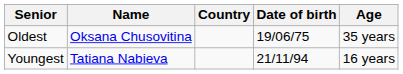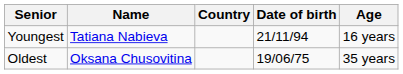rows swapped: Youngest <-> Oldest
